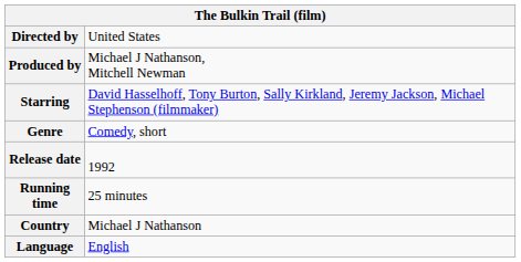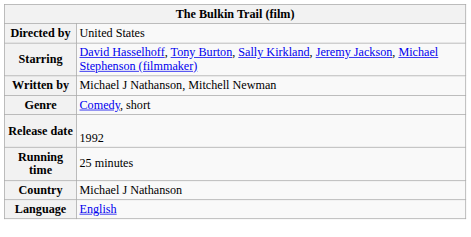- row: Produced by | Michael J Nathanson, Mitchell Newman
+ row: Written by | Michael J Nathanson, Mitchell Newman
